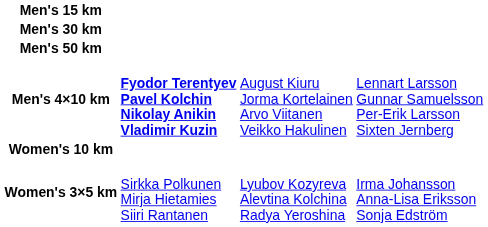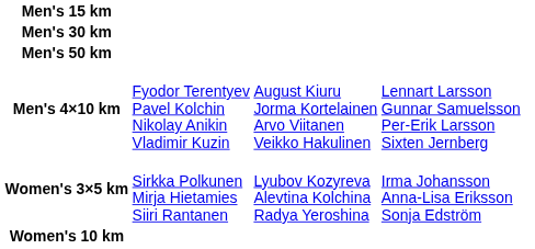Men's 4×10 km | column 2: bold -> normal
rows swapped: Women's 10 km <-> Women's 3×5 km
